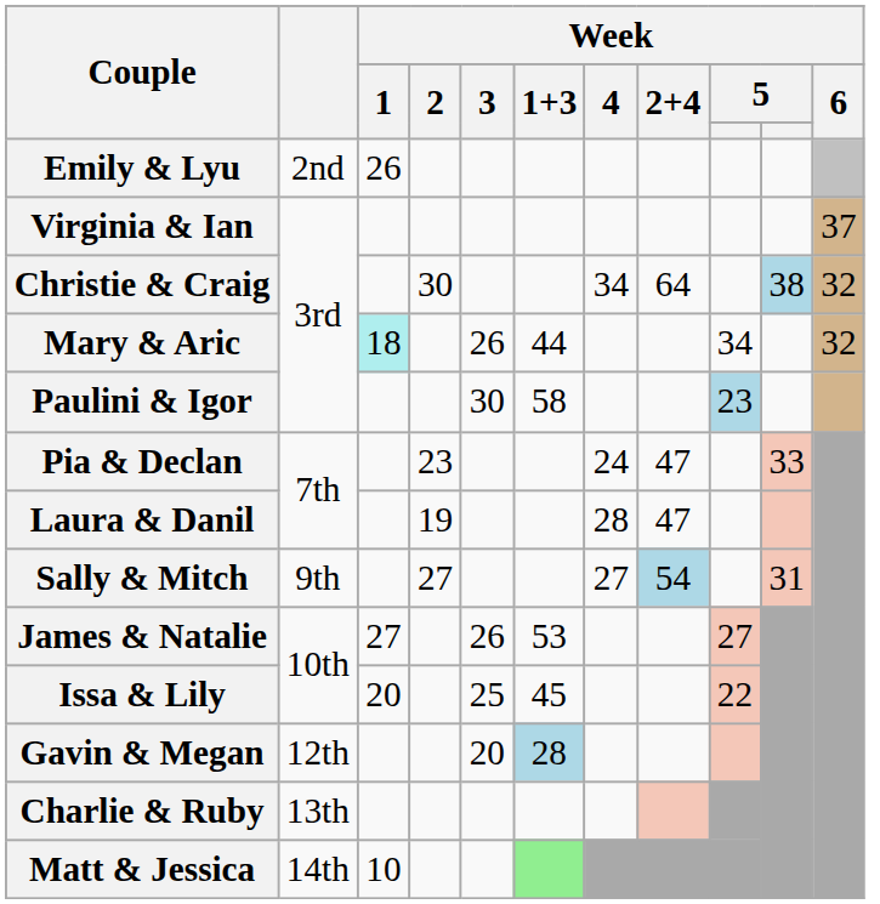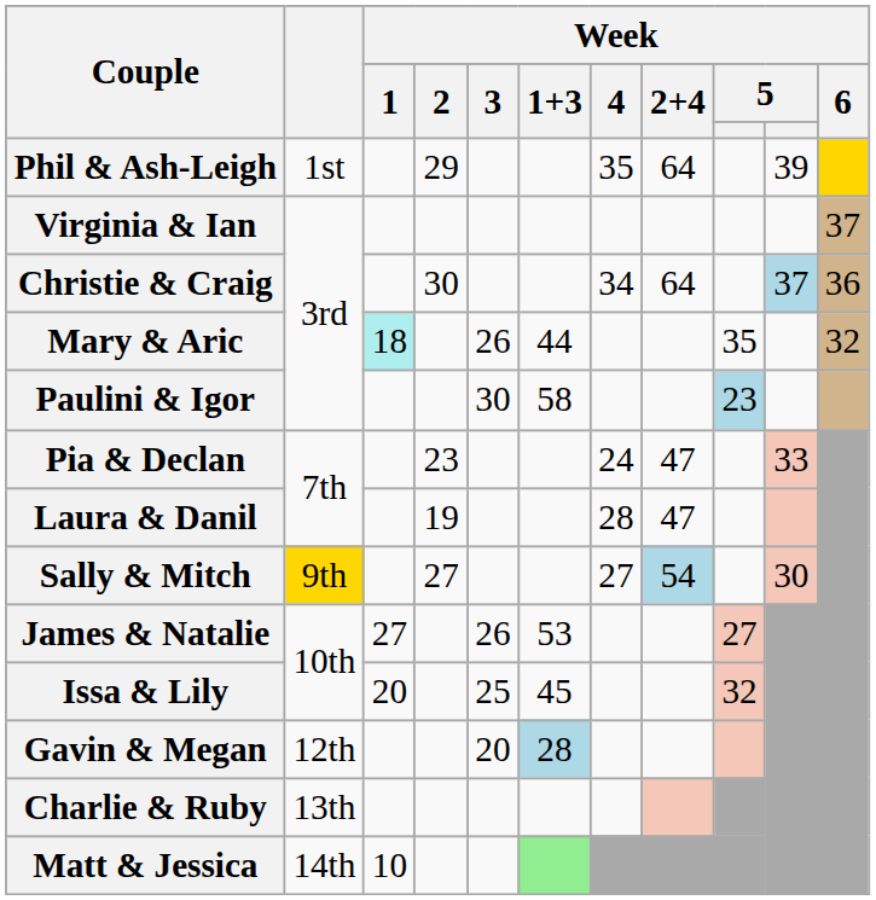+ row: Phil & Ash-Leigh | 1st | 29 | 35 | 64 | 39
- row: Emily & Lyu | 2nd | 26
Christie & Craig | column 10: 38 -> 37
Christie & Craig | Week / 6: 32 -> 36
Mary & Aric | column 9: 34 -> 35
Sally & Mitch | column 2: no background -> gold background
Sally & Mitch | column 10: 31 -> 30
Issa & Lily | column 9: 22 -> 32
